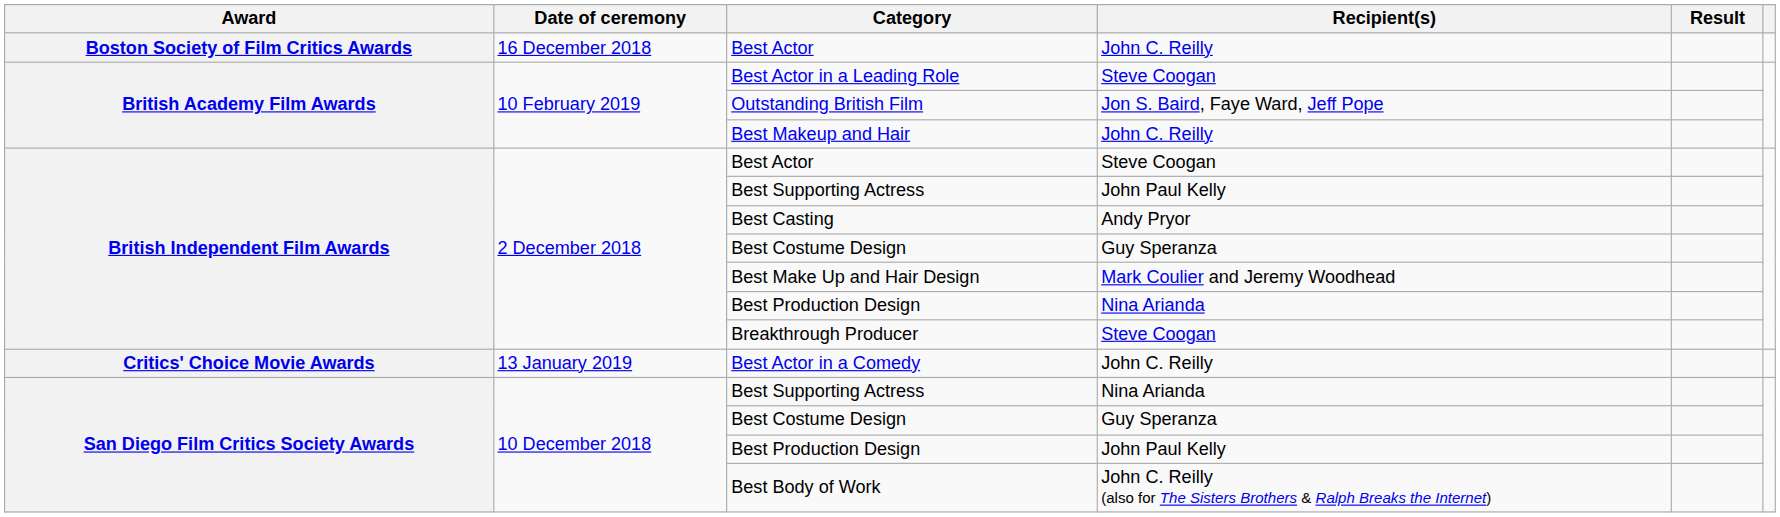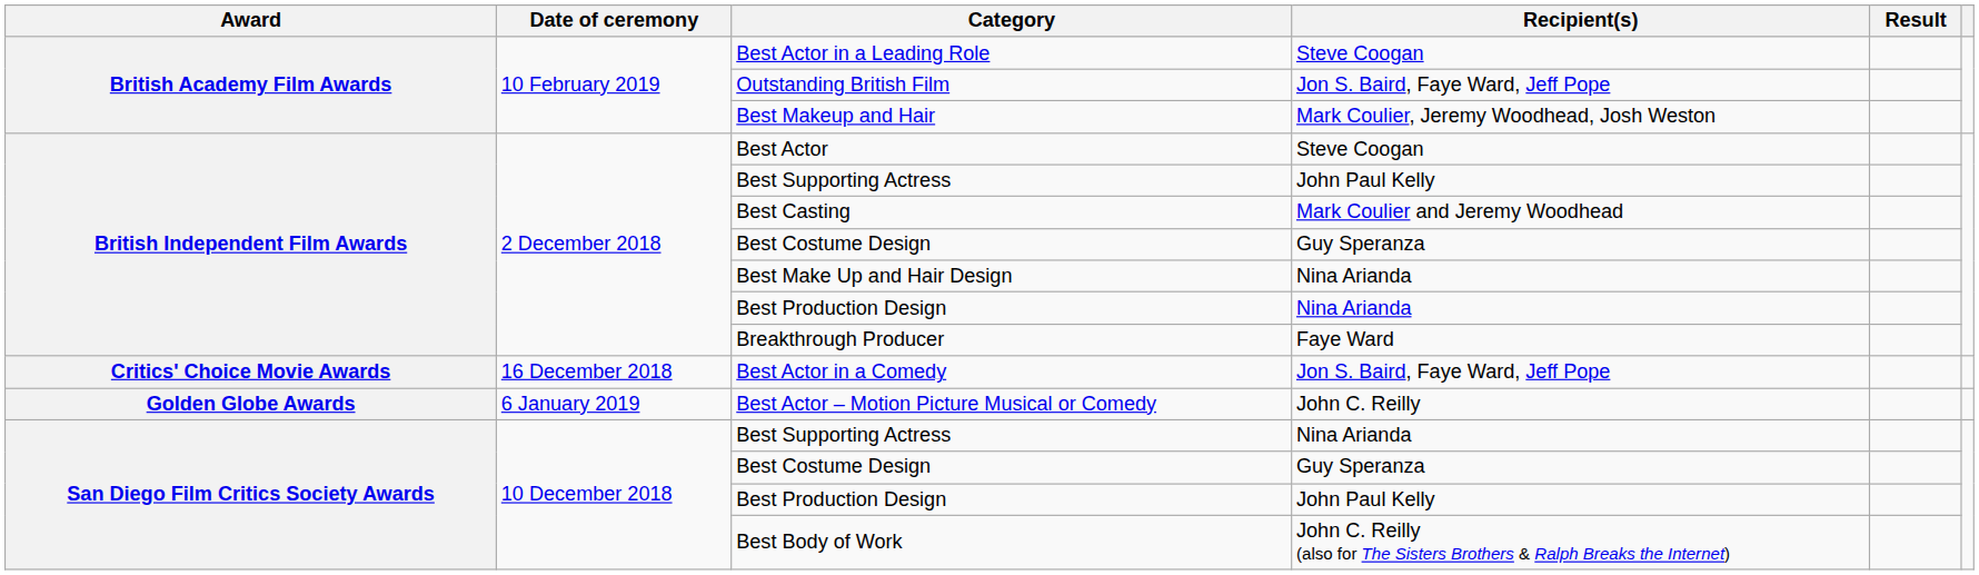- row: Boston Society of Film Critics Awards | 16 December 2018 | Best Actor | John C. Reilly
Best Makeup and Hair | Recipient(s): John C. Reilly -> Mark Coulier, Jeremy Woodhead, Josh Weston
Best Casting | Recipient(s): Andy Pryor -> Mark Coulier and Jeremy Woodhead
Best Make Up and Hair Design | Recipient(s): Mark Coulier and Jeremy Woodhead -> Nina Arianda
Breakthrough Producer | Recipient(s): Steve Coogan -> Faye Ward
Best Actor in a Comedy | Date of ceremony: 13 January 2019 -> 16 December 2018
Best Actor in a Comedy | Recipient(s): John C. Reilly -> Jon S. Baird, Faye Ward, Jeff Pope
+ row: Golden Globe Awards | 6 January 2019 | Best Actor – Motion Picture Musical or Comedy | John C. Reilly
